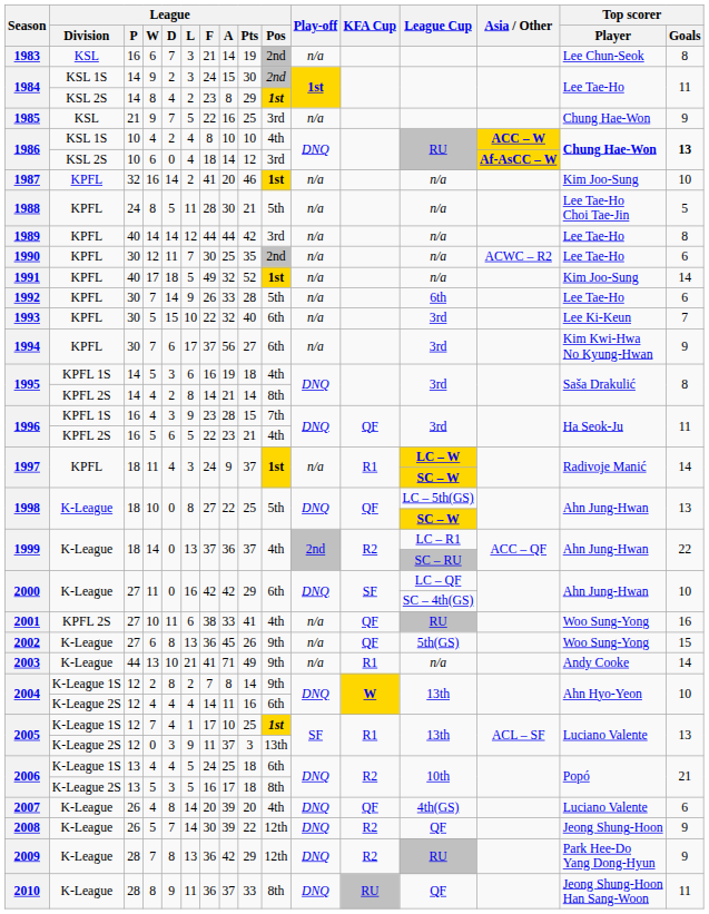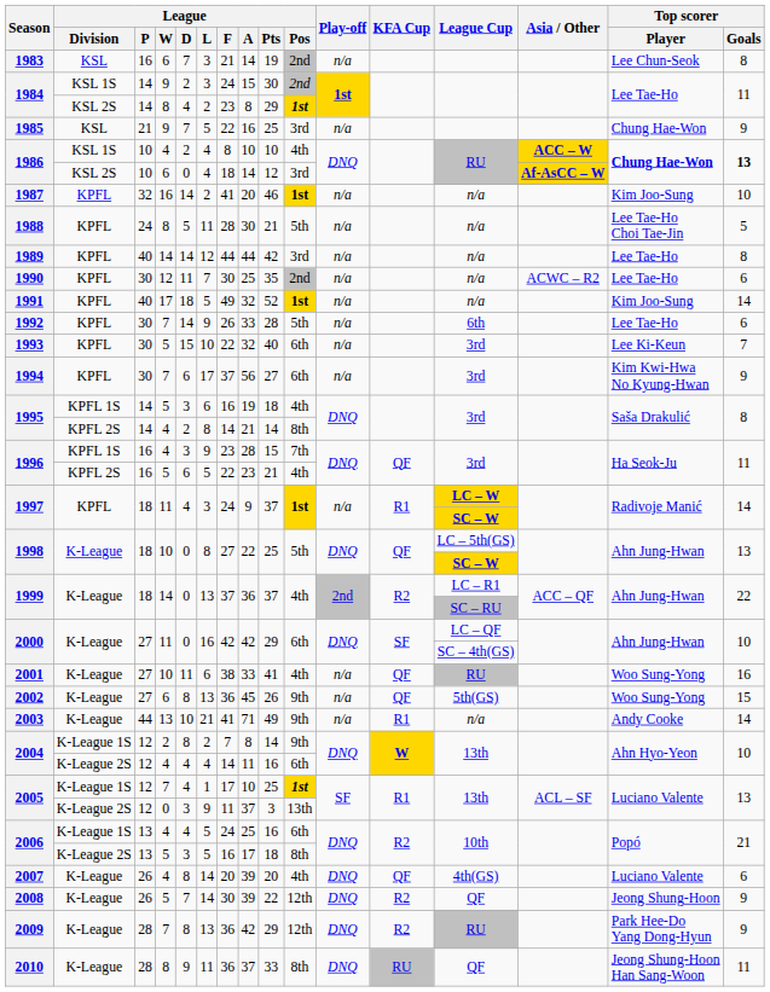2001 | League / Division: KPFL 2S -> K-League
2006 / 4 | League / Pts: 18 -> 16
